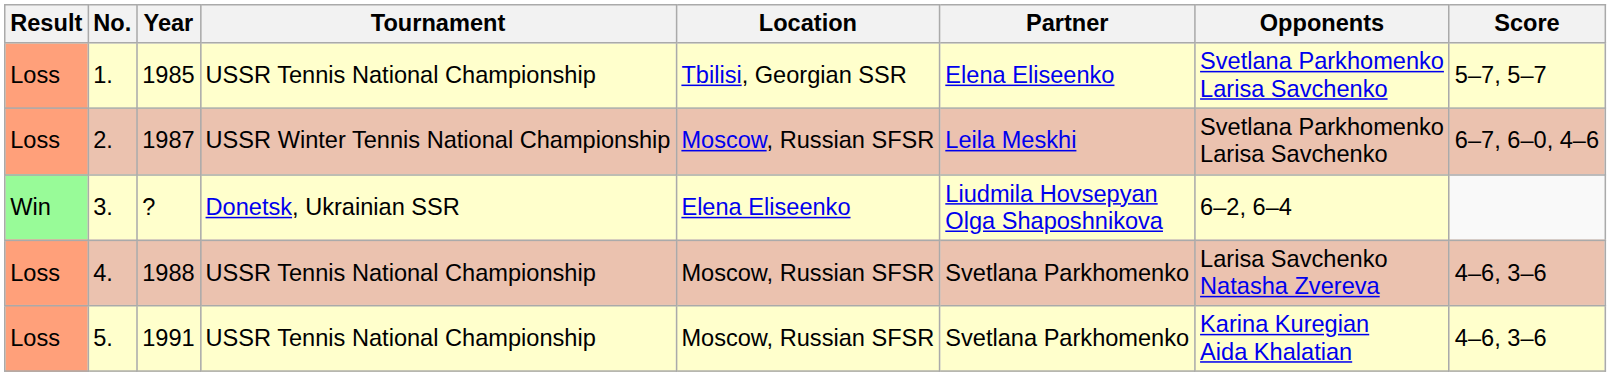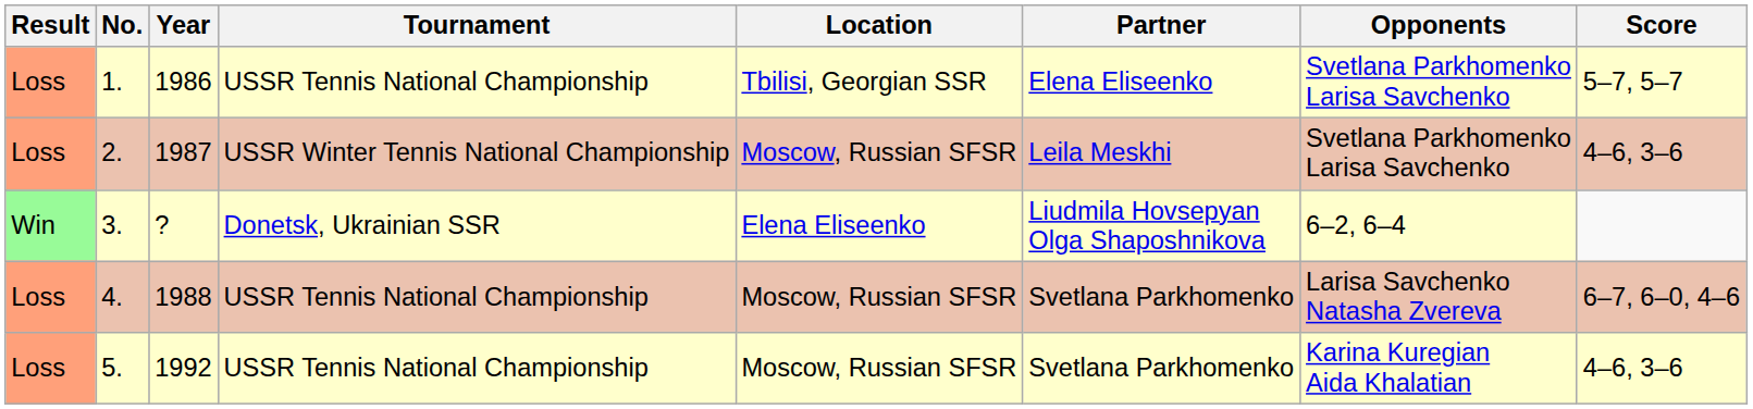1. | Year: 1985 -> 1986
2. | Score: 6–7, 6–0, 4–6 -> 4–6, 3–6
4. | Score: 4–6, 3–6 -> 6–7, 6–0, 4–6
5. | Year: 1991 -> 1992
